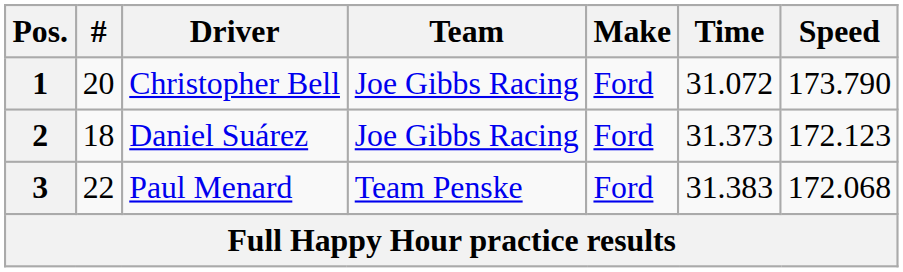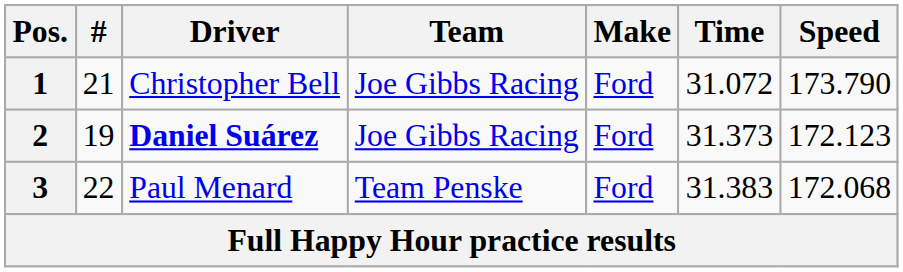1 | #: 20 -> 21
2 | #: 18 -> 19
2 | Driver: normal -> bold
